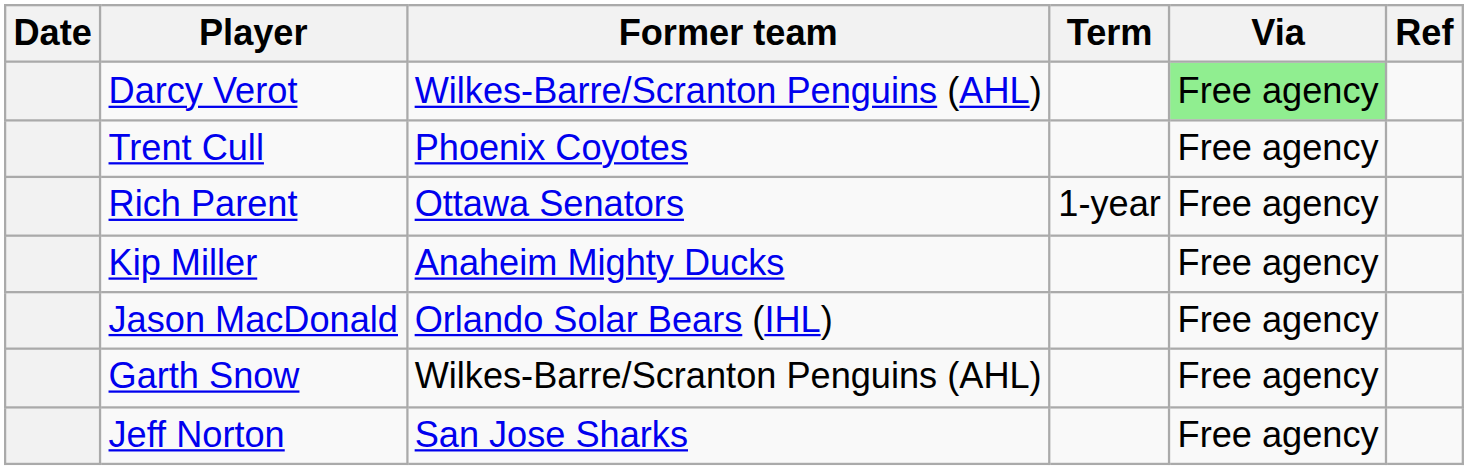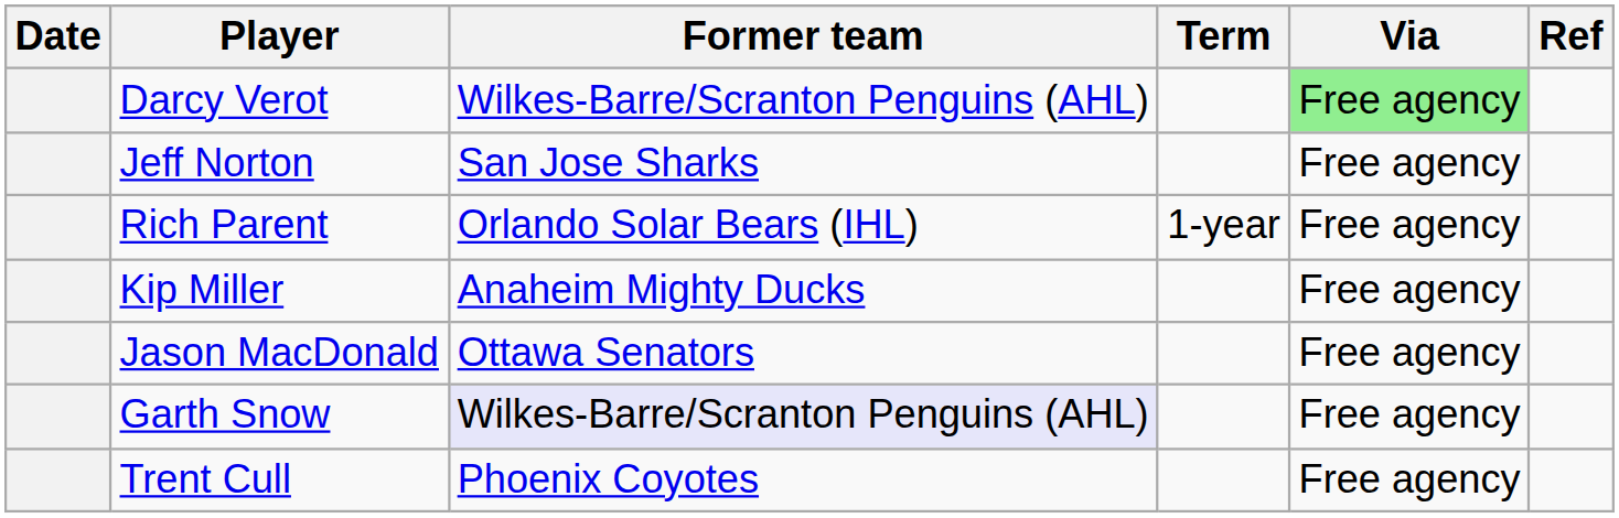rows swapped: Trent Cull <-> Jeff Norton
Rich Parent | Former team: Ottawa Senators -> Orlando Solar Bears (IHL)
Jason MacDonald | Former team: Orlando Solar Bears (IHL) -> Ottawa Senators
Garth Snow | Former team: no background -> lavender background
